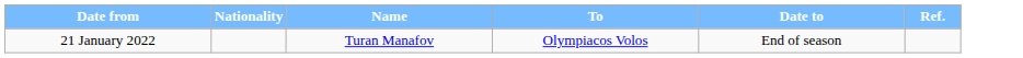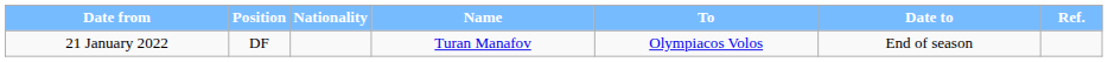+ column: Position | DF
